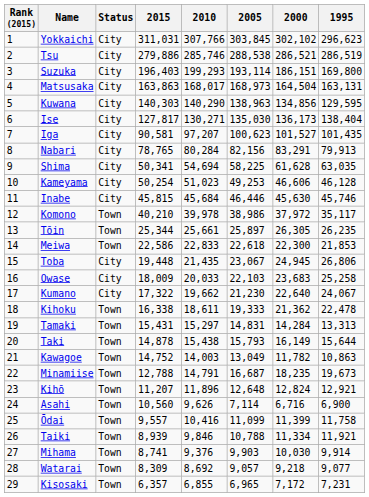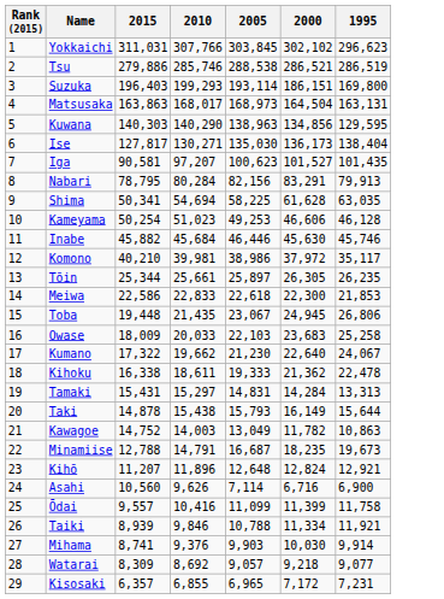- column: Status | City | City | City | City | City | City | City | City | City | City | City | Town | Town | Town | City | City | City | Town | Town | Town | Town | Town | Town | Town | Town | Town | Town | Town | Town
Nabari | 2015: 78,765 -> 78,795
Inabe | 2015: 45,815 -> 45,882
Komono | 2010: 39,978 -> 39,981
